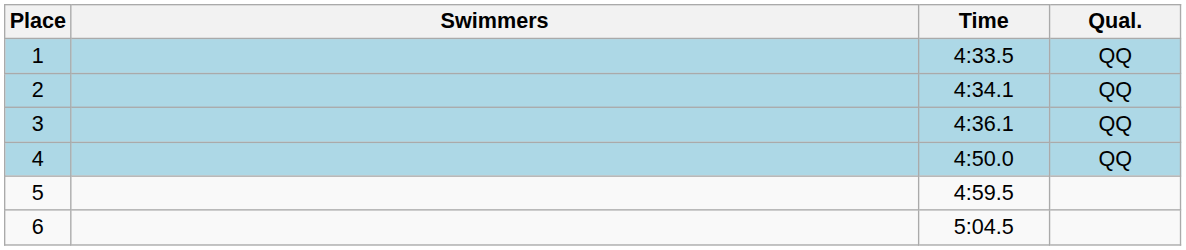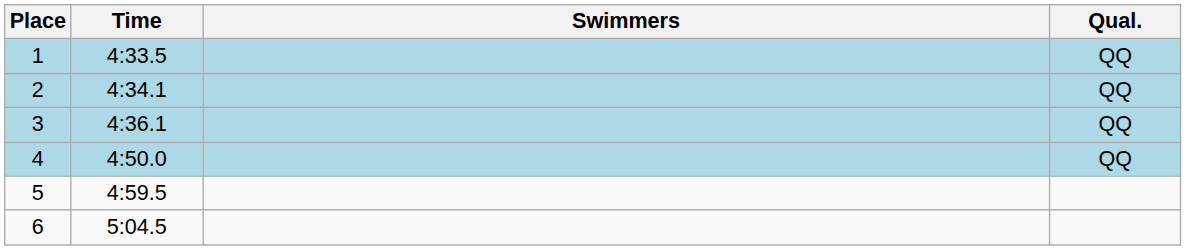columns swapped: Swimmers <-> Time
